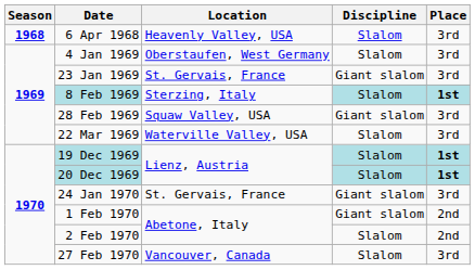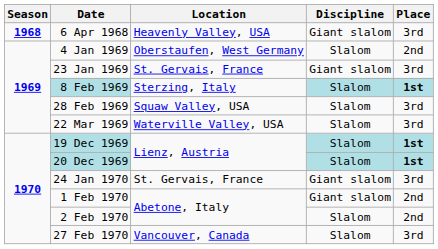6 Apr 1968 | Discipline: Slalom -> Giant slalom
4 Jan 1969 | Place: 3rd -> 2nd
28 Feb 1969 | Discipline: Giant slalom -> Slalom
